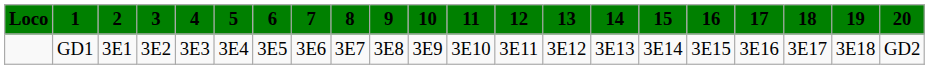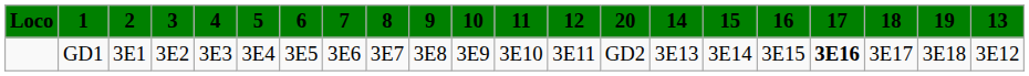columns swapped: 13 <-> 20
GD1 | 17: normal -> bold
